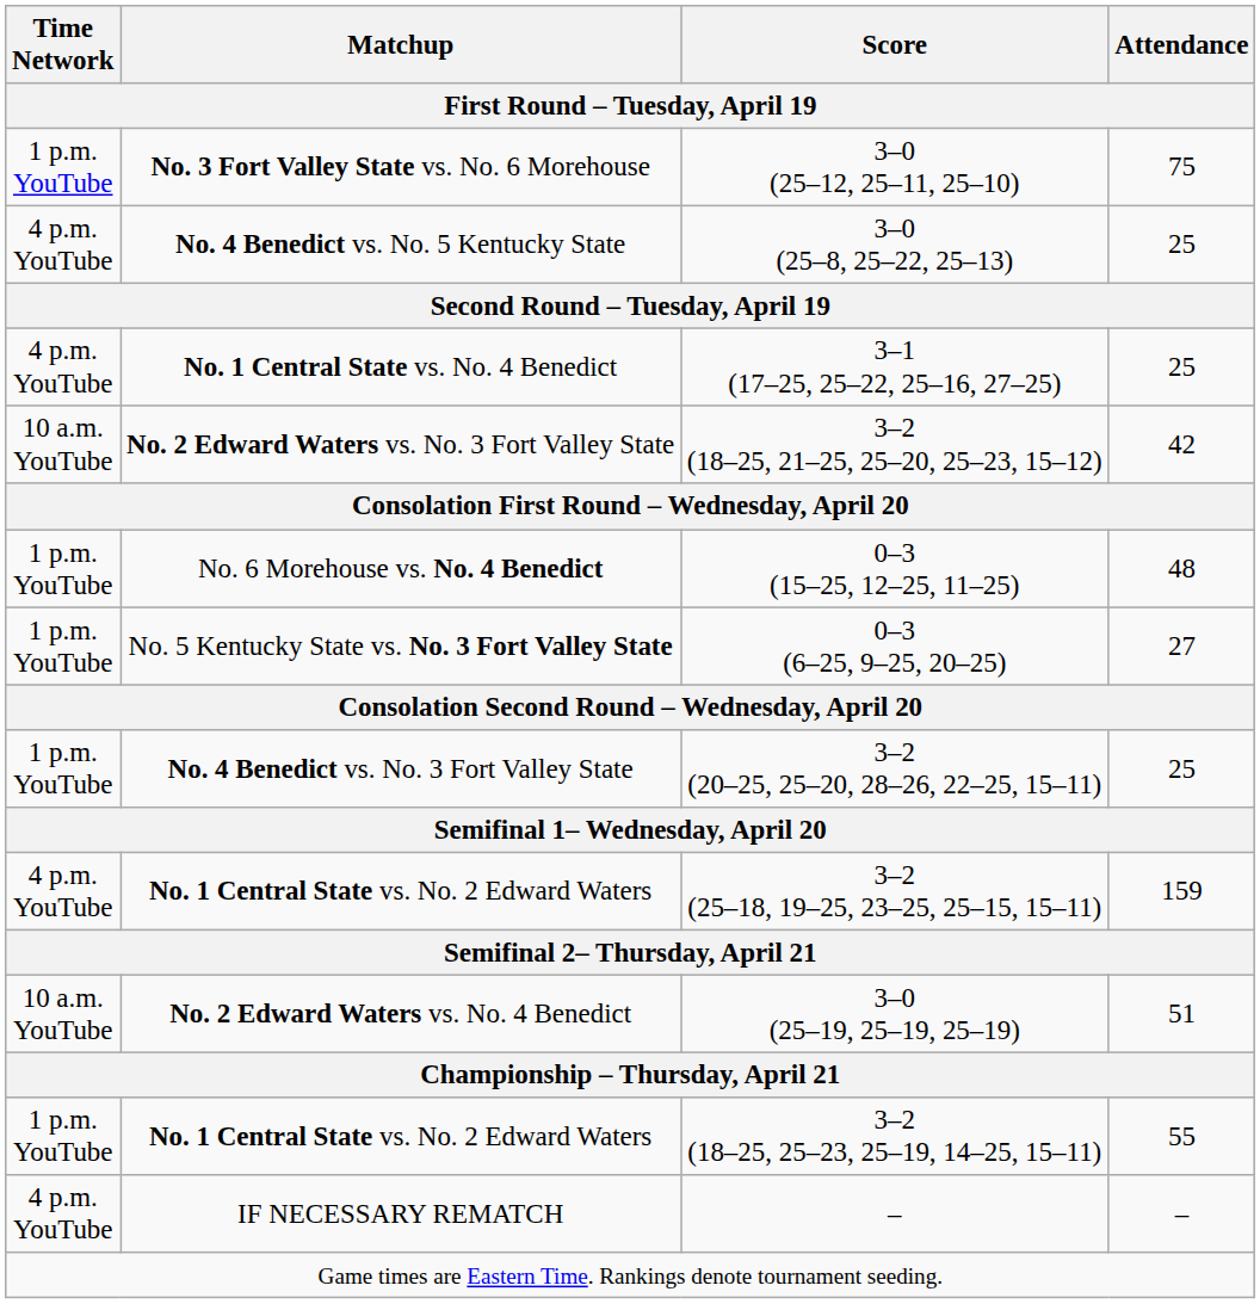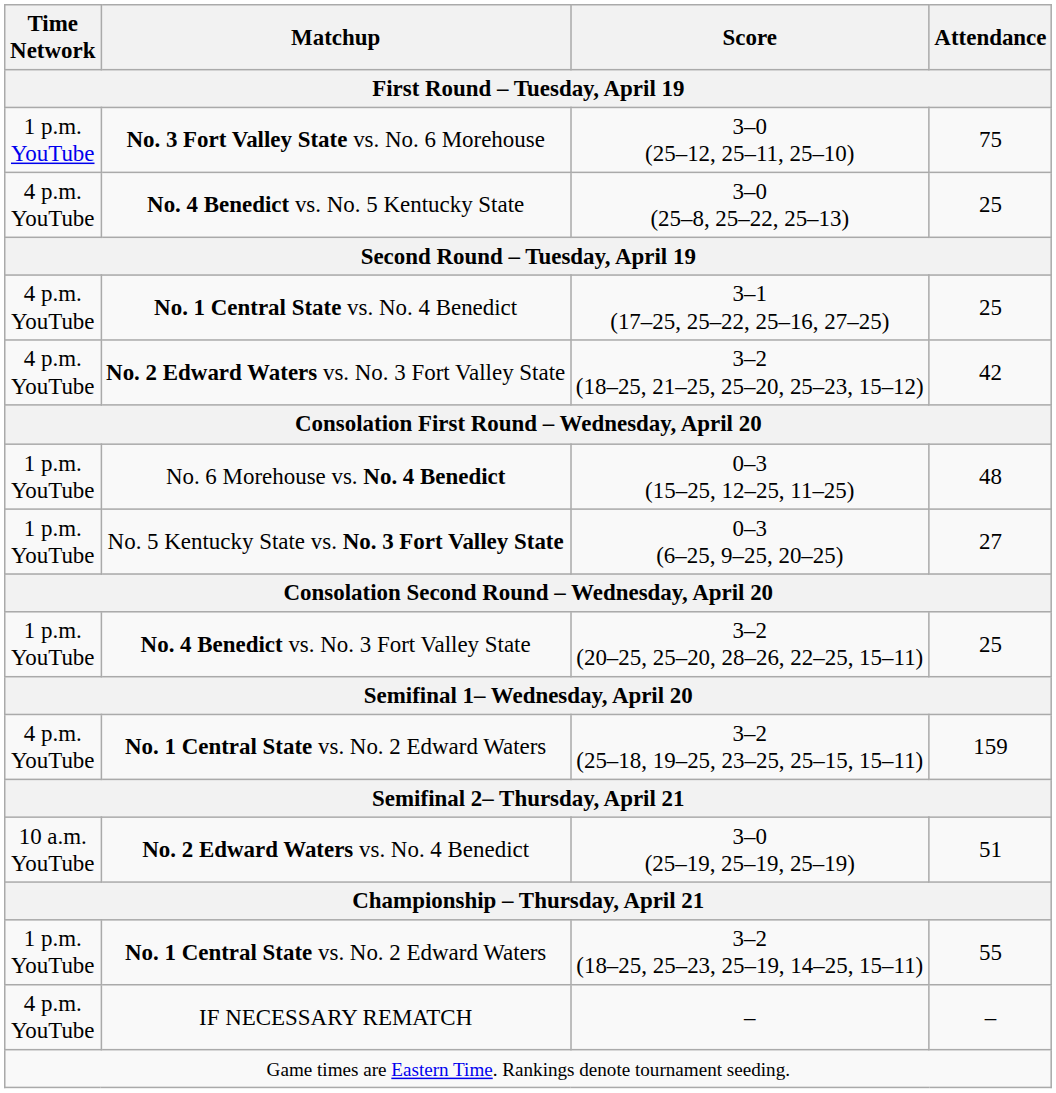No. 2 Edward Waters vs. No. 3 Fort Valley State | Time Network / First Round – Tuesday, April 19: 10 a.m. YouTube -> 4 p.m. YouTube
